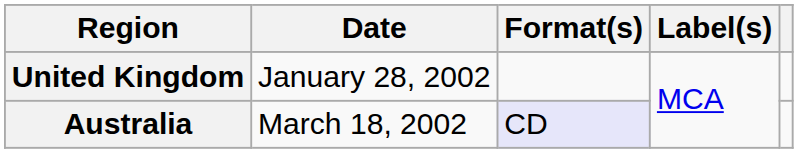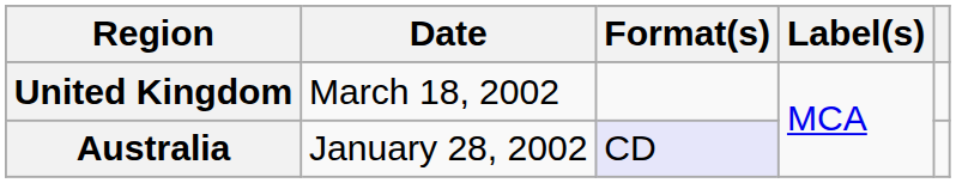United Kingdom | Date: January 28, 2002 -> March 18, 2002
Australia | Date: March 18, 2002 -> January 28, 2002
